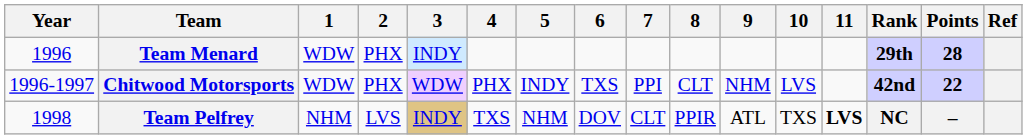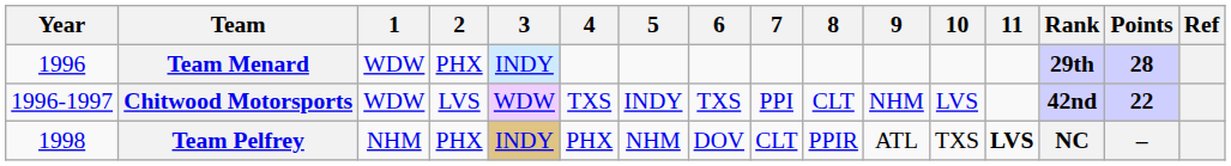Chitwood Motorsports | 2: PHX -> LVS
Chitwood Motorsports | 4: PHX -> TXS
Team Pelfrey | 2: LVS -> PHX
Team Pelfrey | 4: TXS -> PHX
